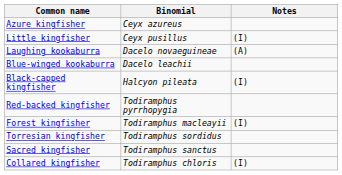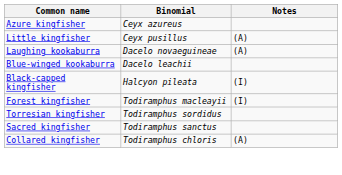Little kingfisher | Notes: (I) -> (A)
- row: Red-backed kingfisher | Todiramphus pyrrhopygia
Collared kingfisher | Notes: (I) -> (A)
